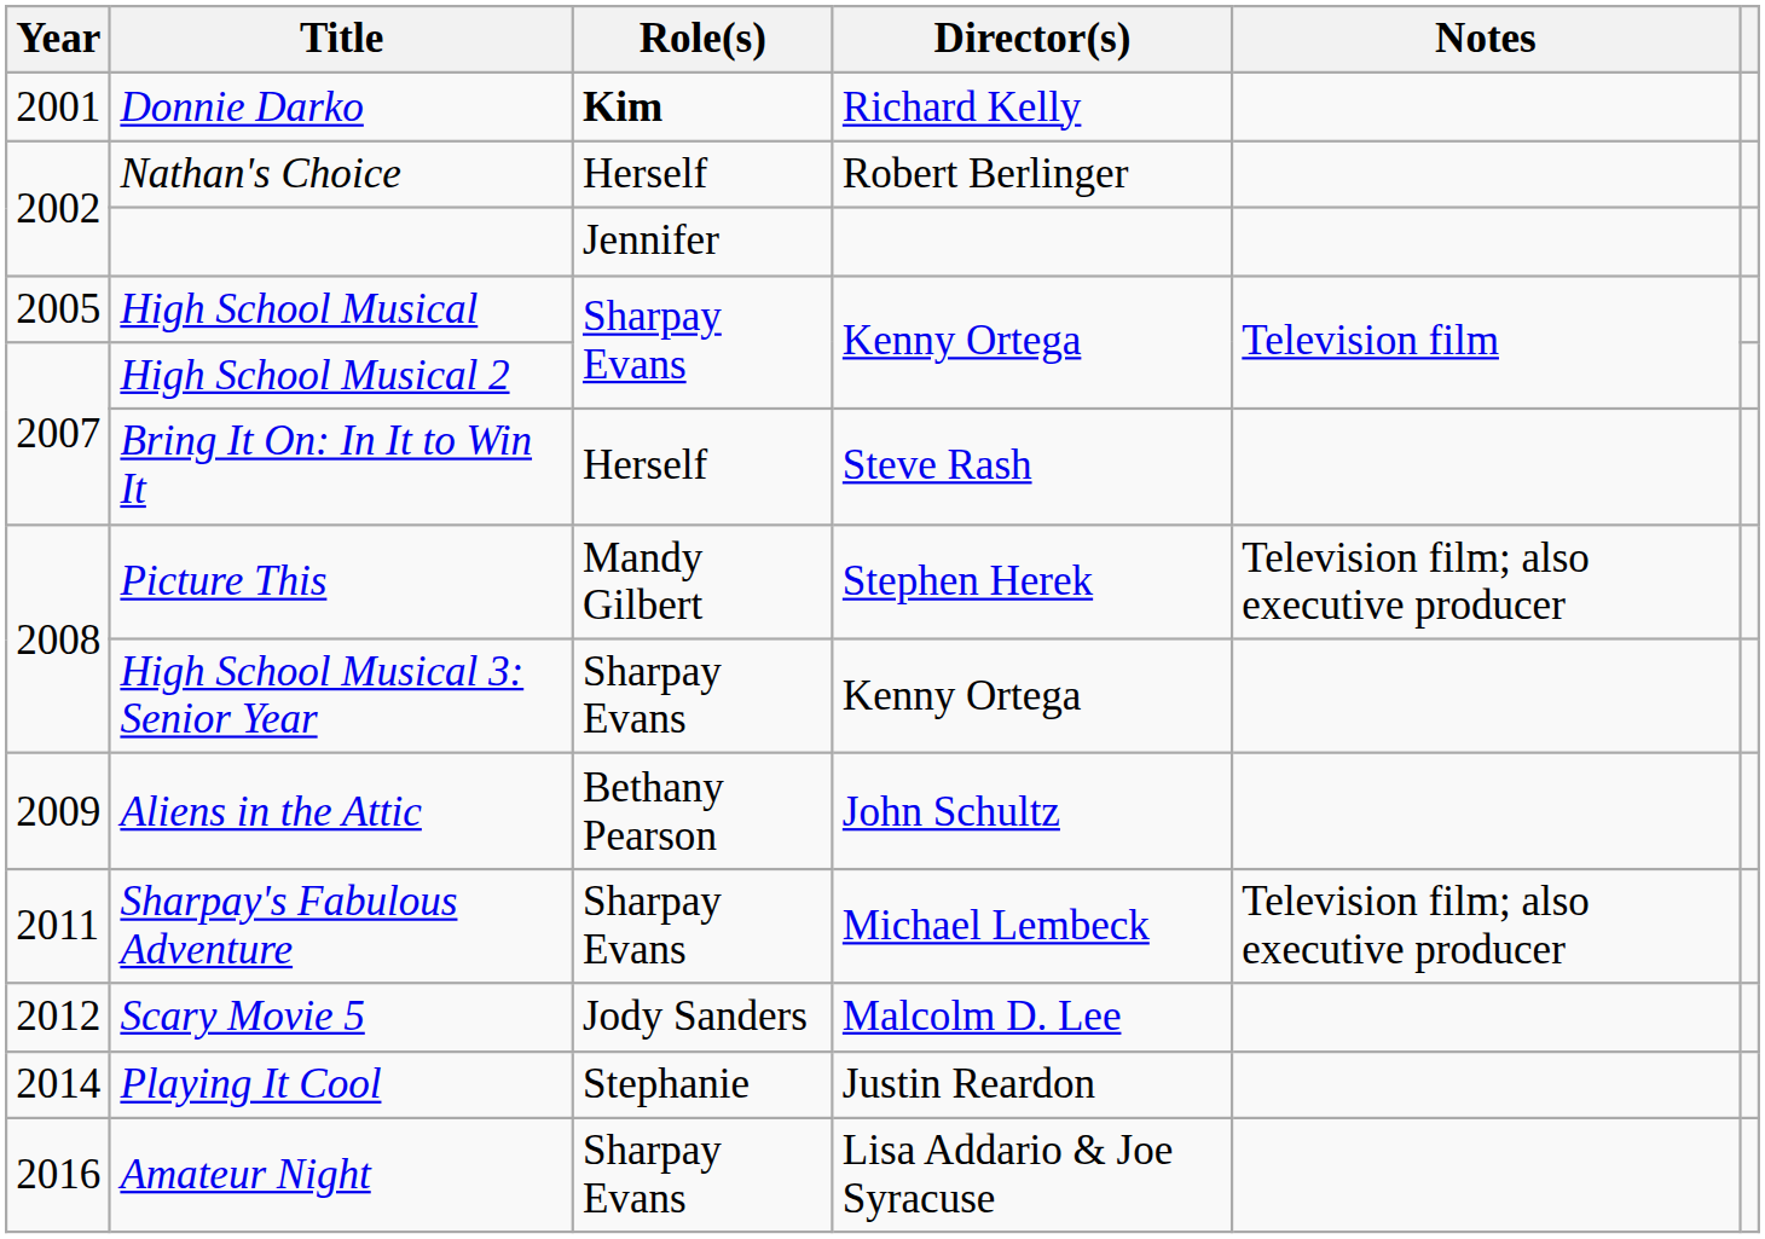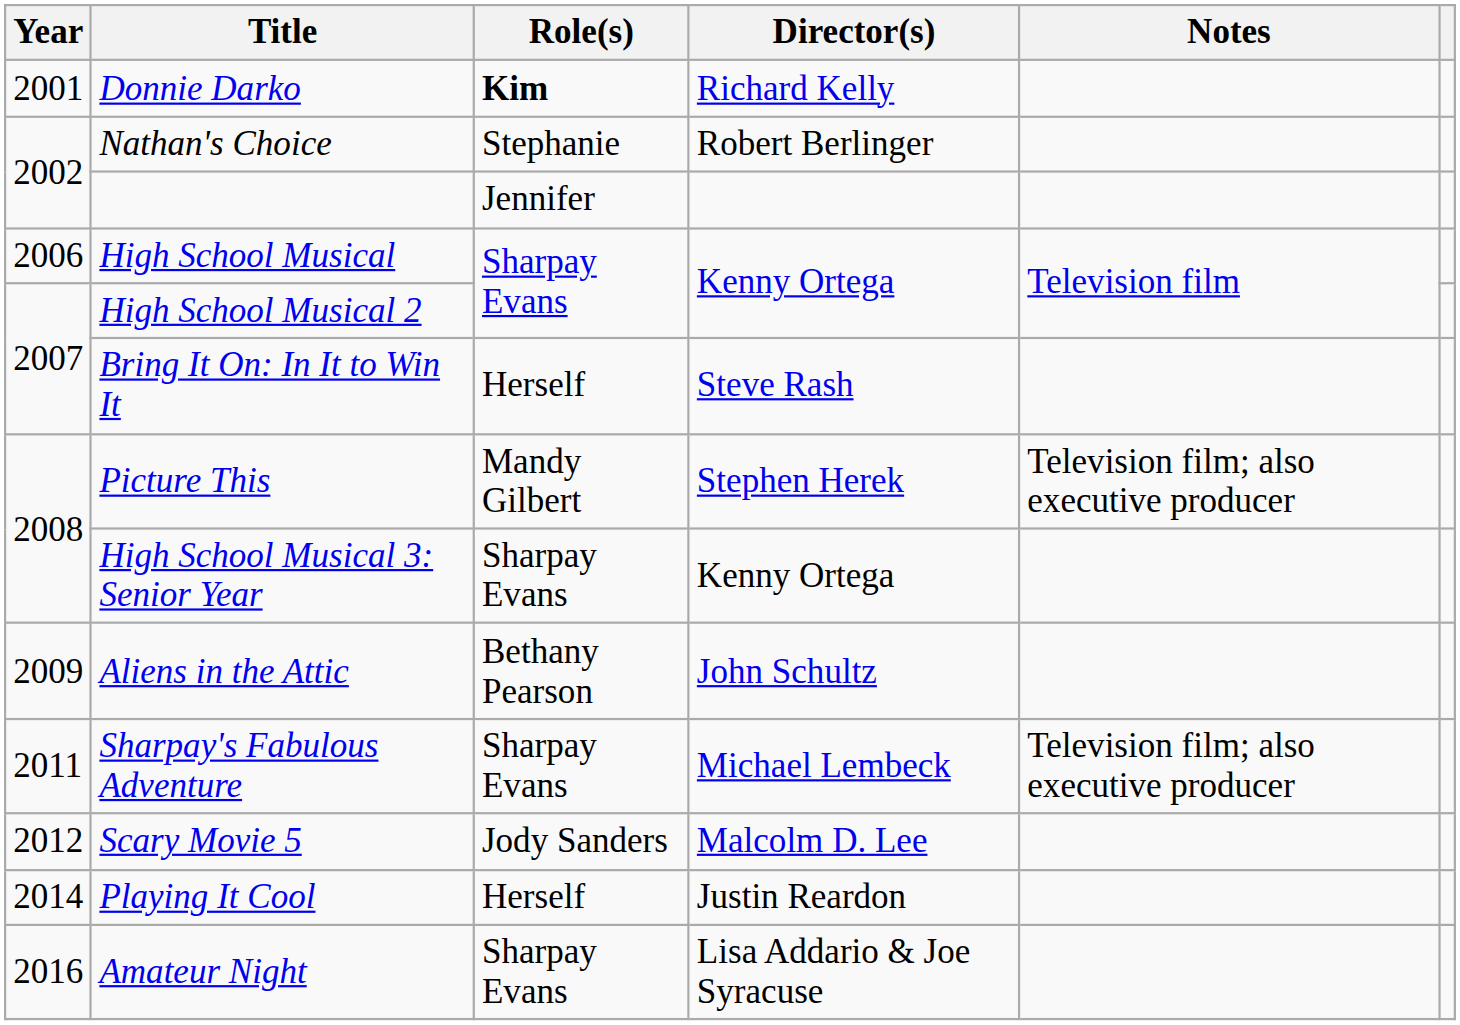Nathan's Choice | Role(s): Herself -> Stephanie
High School Musical | Year: 2005 -> 2006
Playing It Cool | Role(s): Stephanie -> Herself
